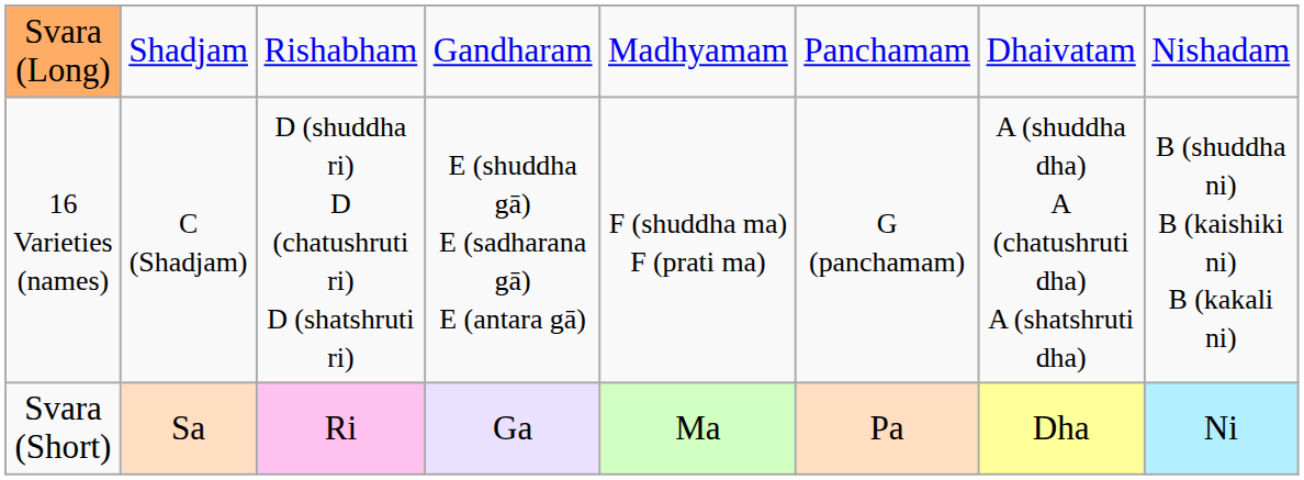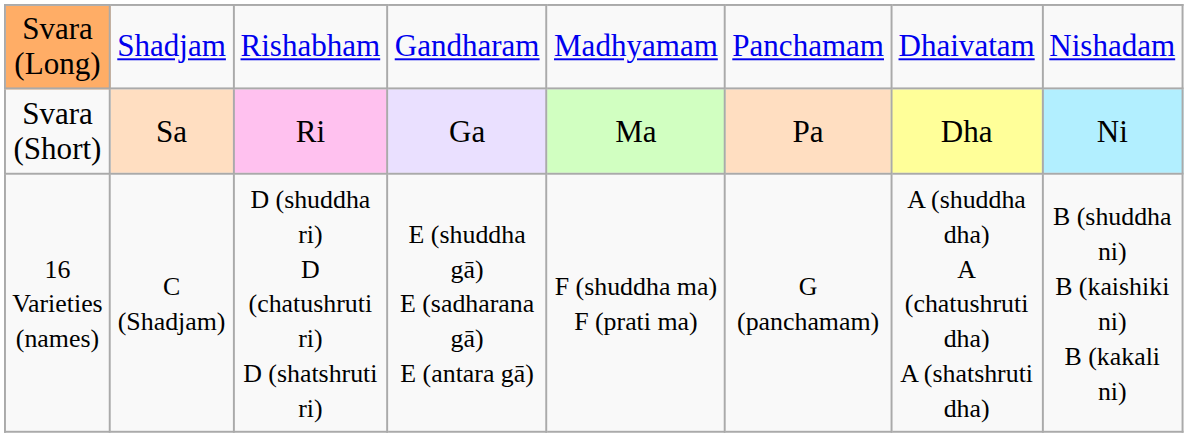rows swapped: Svara (Short) <-> 16 Varieties (names)
